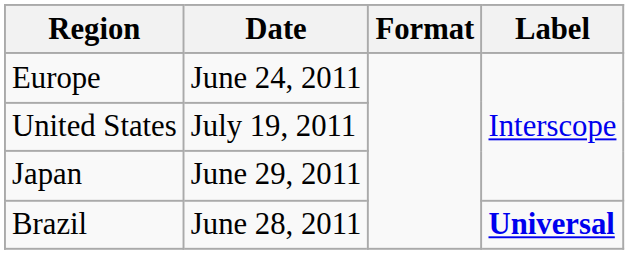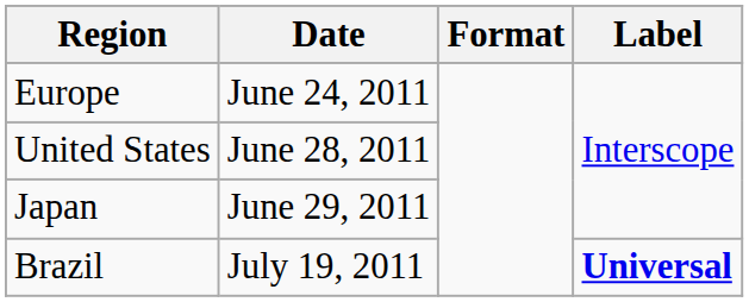United States | Date: July 19, 2011 -> June 28, 2011
Brazil | Date: June 28, 2011 -> July 19, 2011
